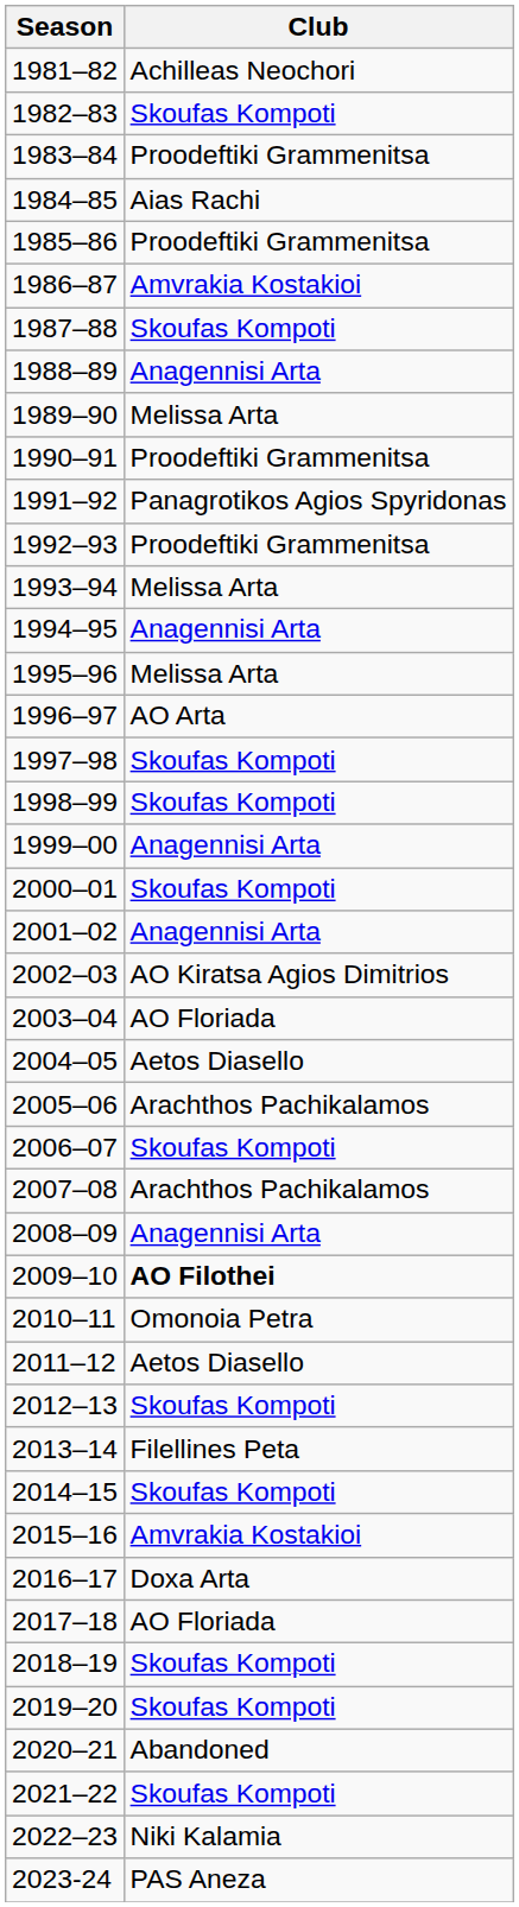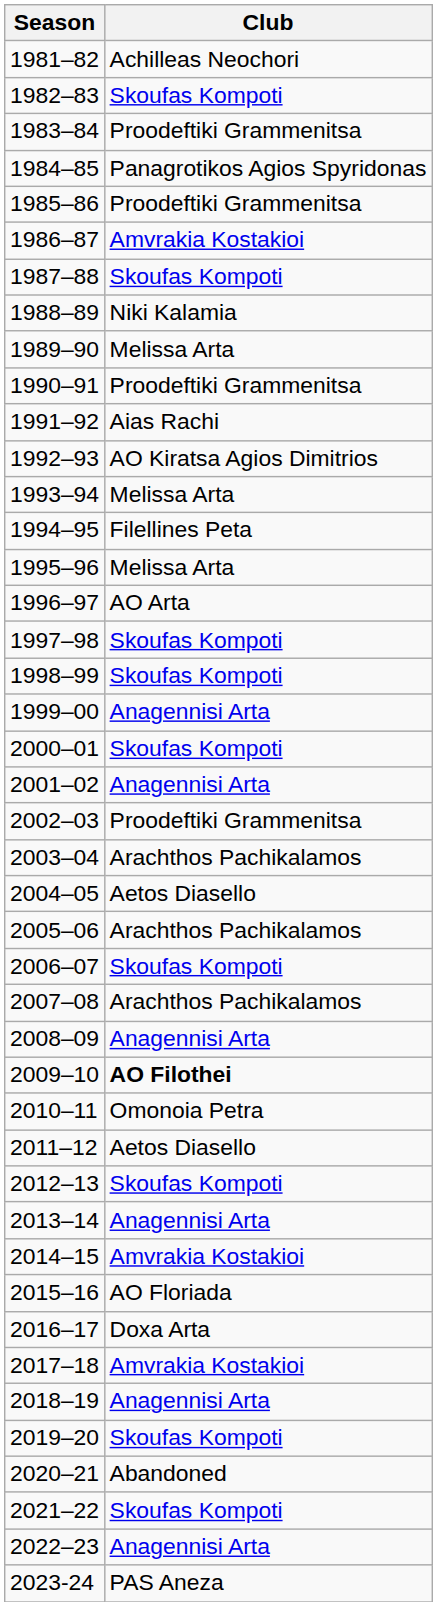1984–85 | Club: Aias Rachi -> Panagrotikos Agios Spyridonas
1988–89 | Club: Anagennisi Arta -> Niki Kalamia
1991–92 | Club: Panagrotikos Agios Spyridonas -> Aias Rachi
1992–93 | Club: Proodeftiki Grammenitsa -> AO Kiratsa Agios Dimitrios
1994–95 | Club: Anagennisi Arta -> Filellines Peta
2002–03 | Club: AO Kiratsa Agios Dimitrios -> Proodeftiki Grammenitsa
2003–04 | Club: AO Floriada -> Arachthos Pachikalamos
2013–14 | Club: Filellines Peta -> Anagennisi Arta
2014–15 | Club: Skoufas Kompoti -> Amvrakia Kostakioi
2015–16 | Club: Amvrakia Kostakioi -> AO Floriada
2017–18 | Club: AO Floriada -> Amvrakia Kostakioi
2018–19 | Club: Skoufas Kompoti -> Anagennisi Arta
2022–23 | Club: Niki Kalamia -> Anagennisi Arta
